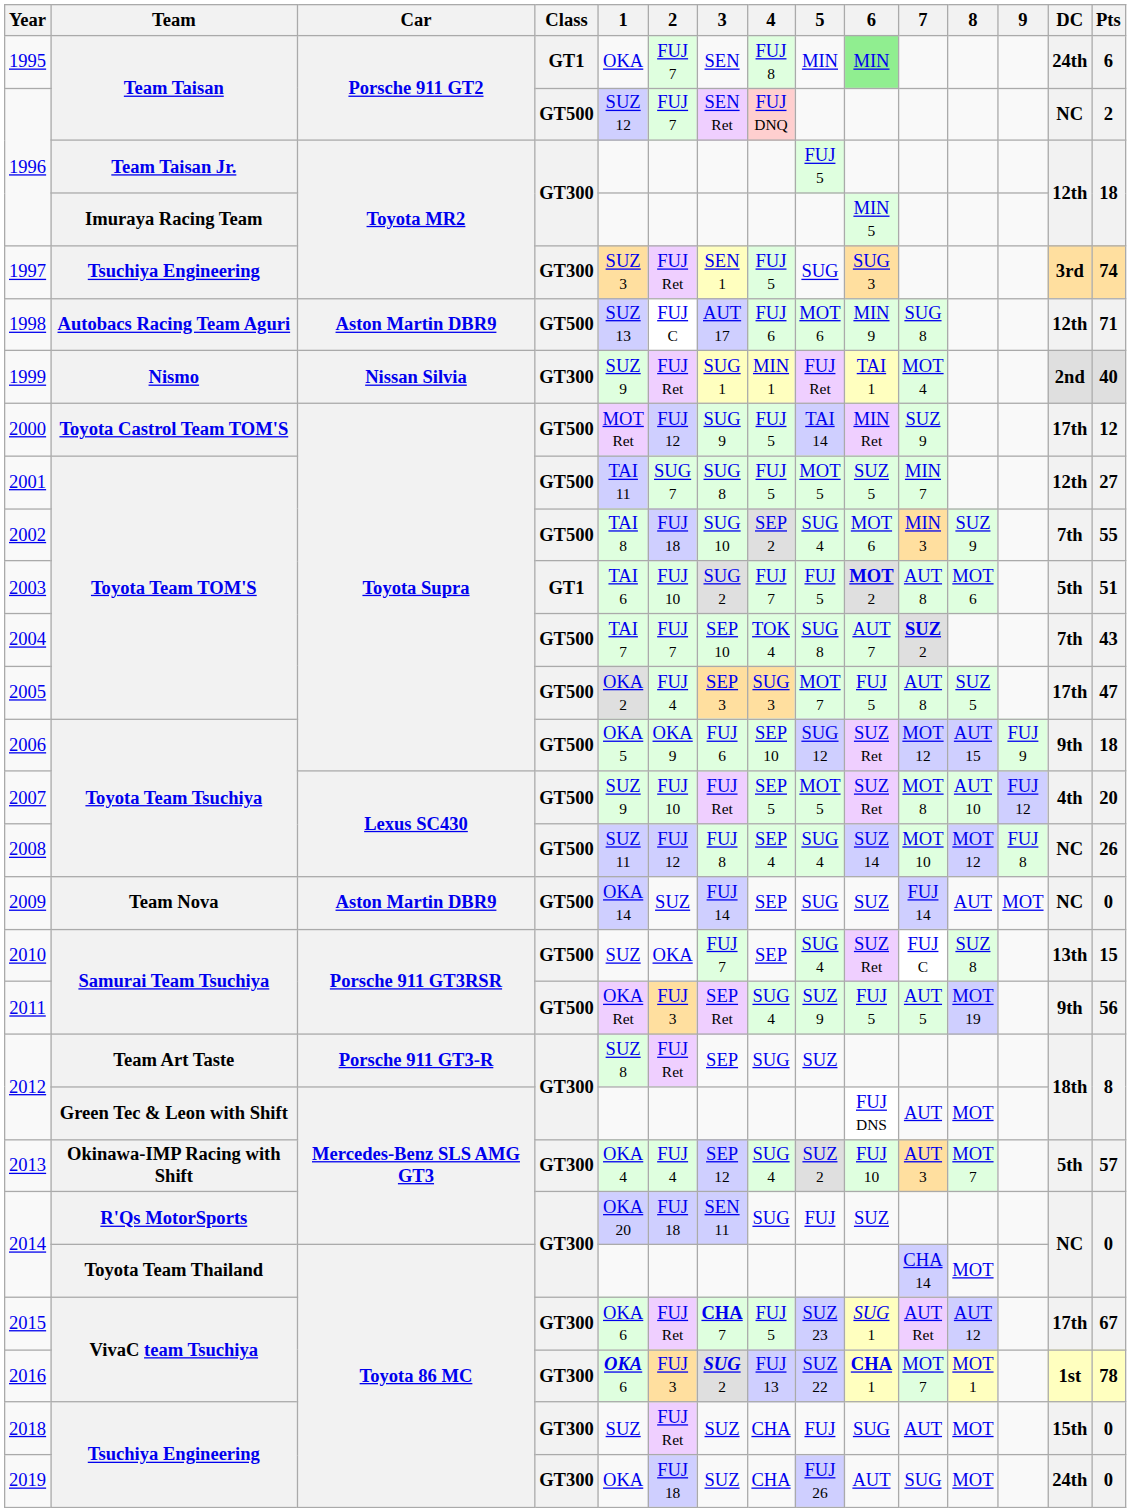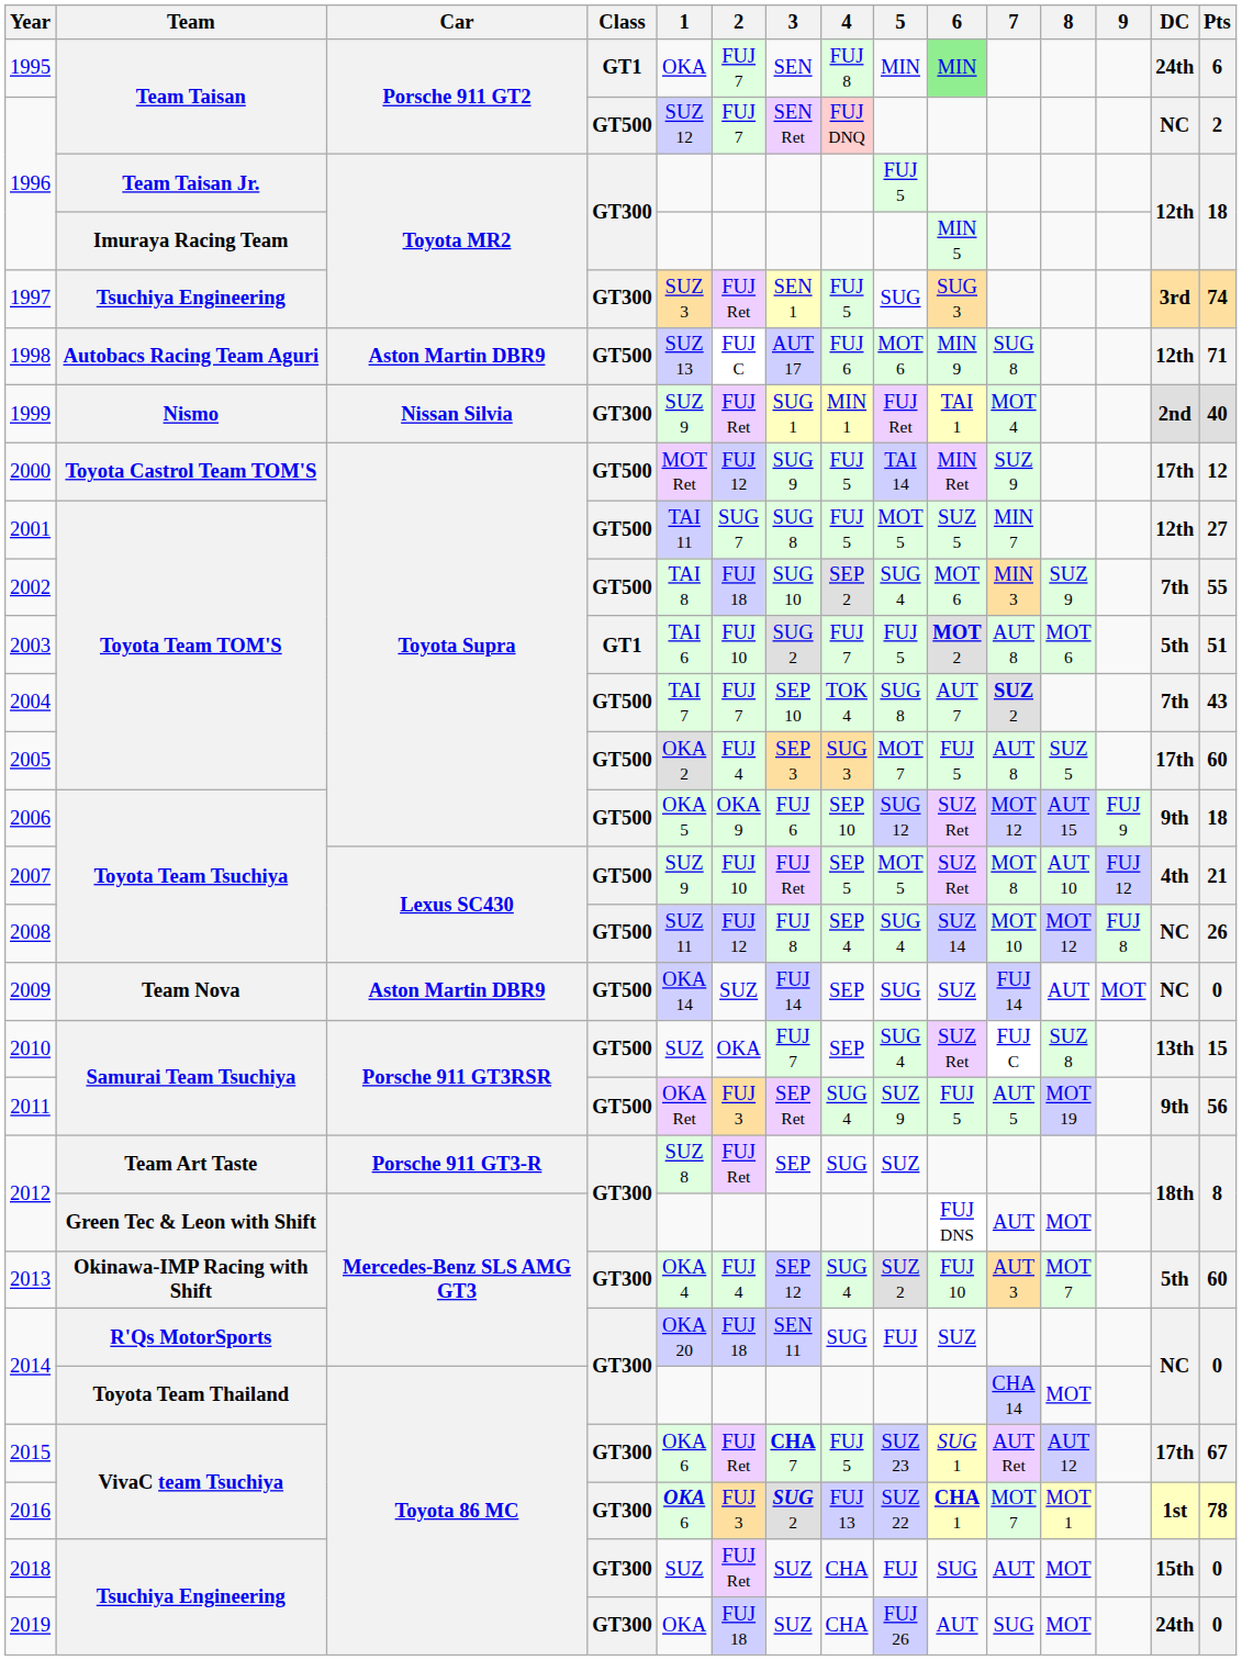2005 | Pts: 47 -> 60
2007 | Pts: 20 -> 21
2013 | Pts: 57 -> 60
